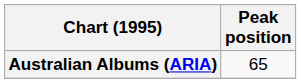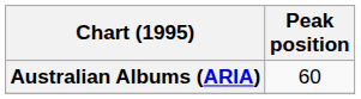Australian Albums (ARIA) | Peak position: 65 -> 60
